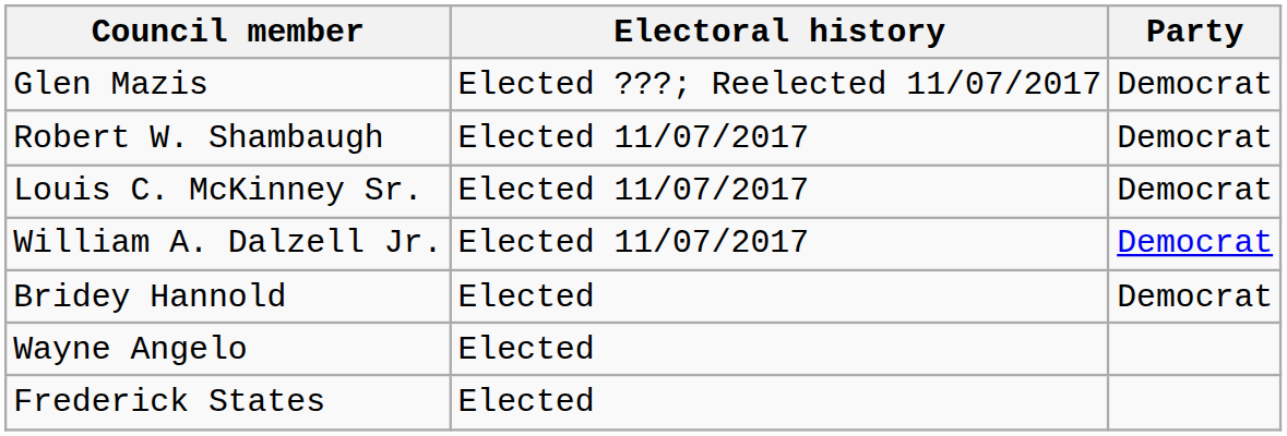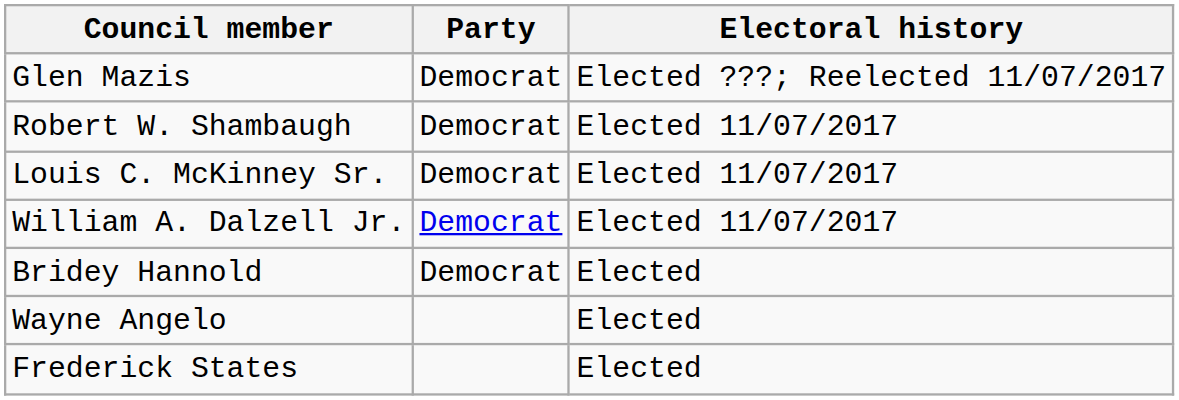columns swapped: Party <-> Electoral history
